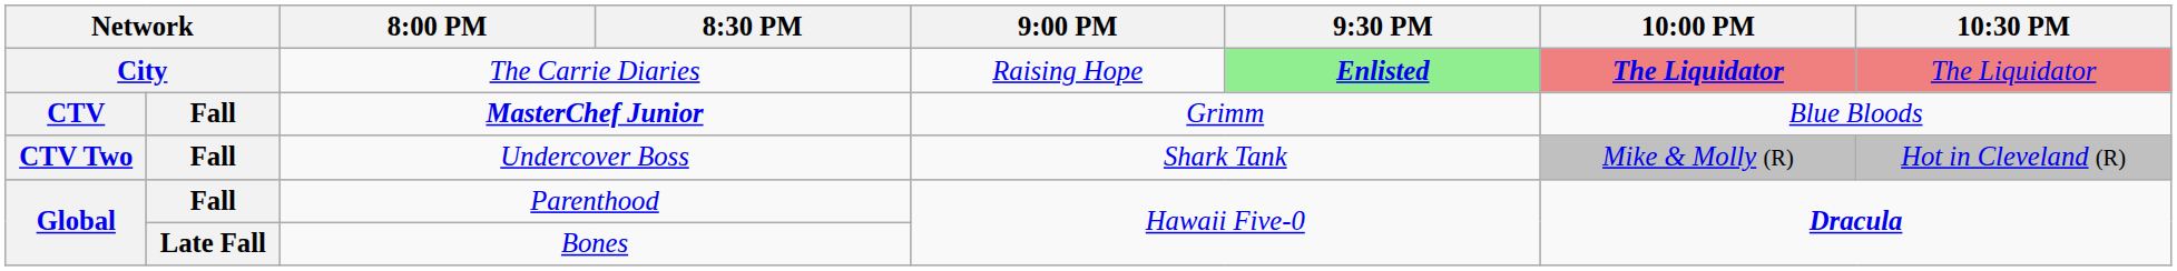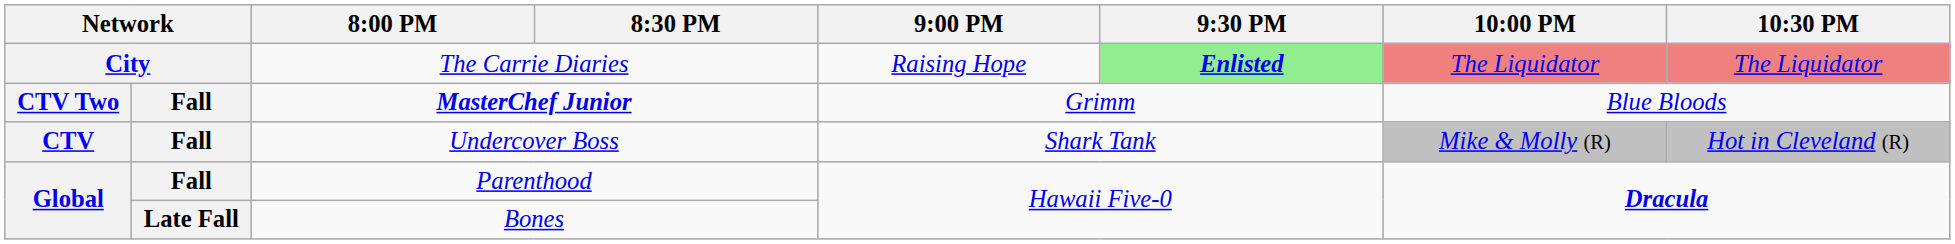The Carrie Diaries | 10:00 PM: bold -> normal
MasterChef Junior | column 1: CTV -> CTV Two
Undercover Boss | column 1: CTV Two -> CTV
